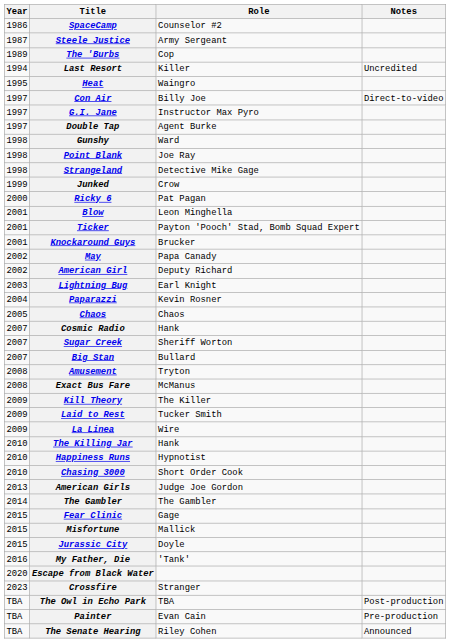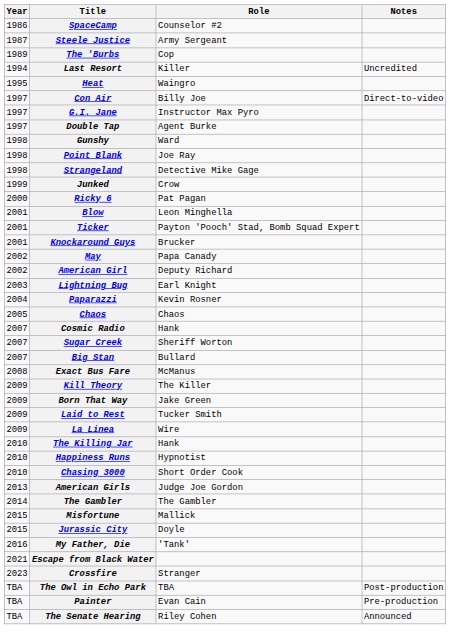- row: 2008 | Amusement | Tryton
+ row: 2009 | Born That Way | Jake Green
- row: 2015 | Fear Clinic | Gage
Escape from Black Water | Year: 2020 -> 2021
